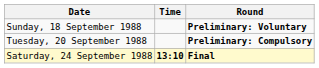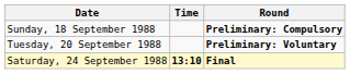Sunday, 18 September 1988 | Round: Preliminary: Voluntary -> Preliminary: Compulsory
Tuesday, 20 September 1988 | Round: Preliminary: Compulsory -> Preliminary: Voluntary
